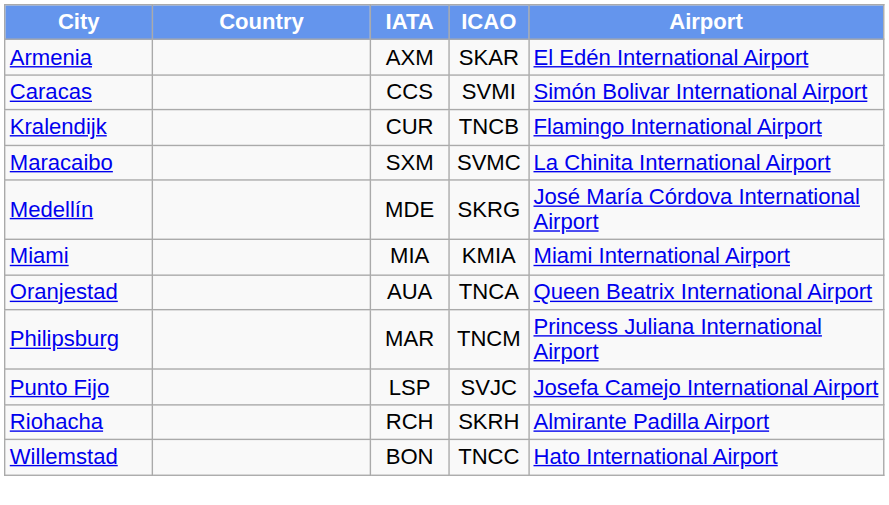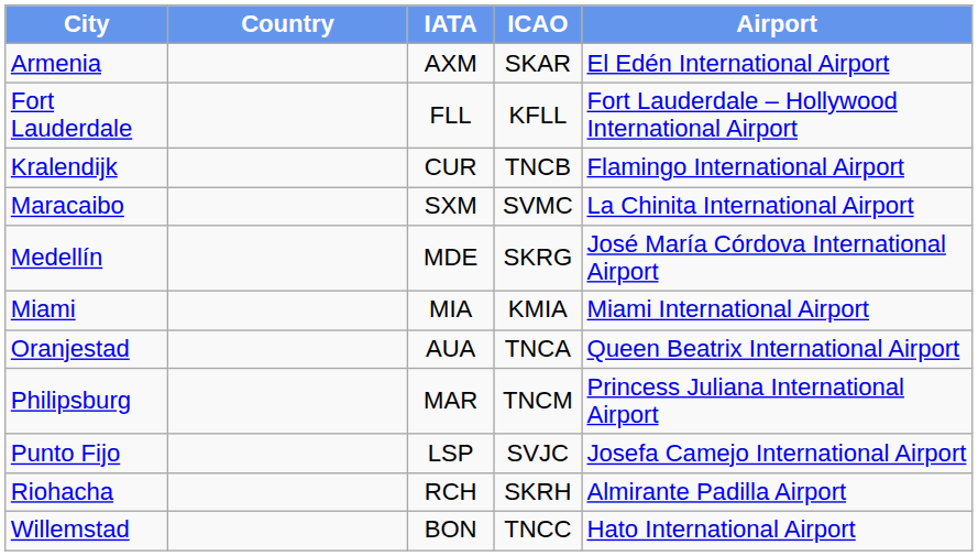- row: Caracas | CCS | SVMI | Simón Bolivar International Airport
+ row: Fort Lauderdale | FLL | KFLL | Fort Lauderdale – Hollywood International Airport
